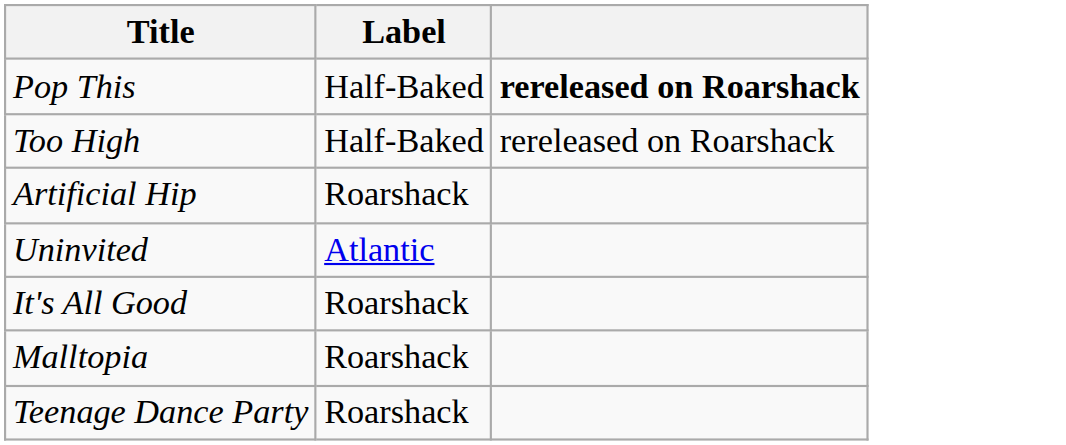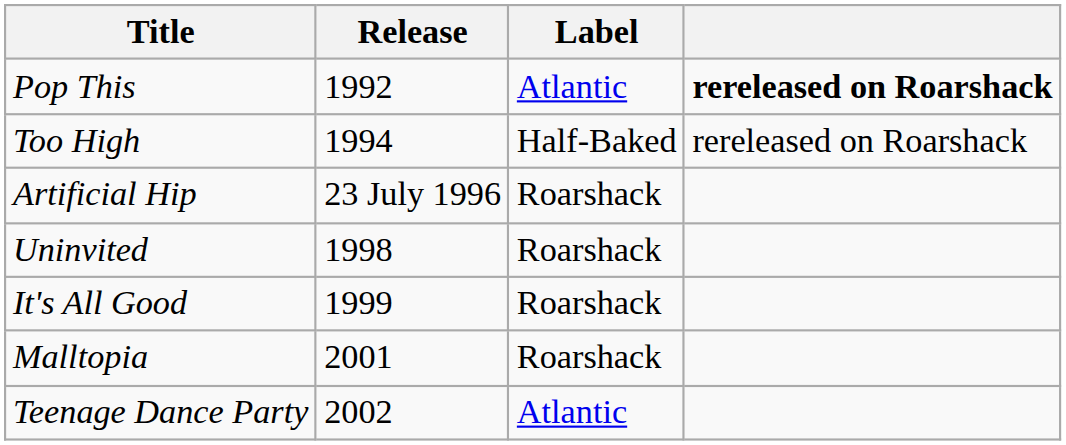+ column: Release | 1992 | 1994 | 23 July 1996 | 1998 | 1999 | 2001 | 2002
Pop This | Label: Half-Baked -> Atlantic
Uninvited | Label: Atlantic -> Roarshack
Teenage Dance Party | Label: Roarshack -> Atlantic
